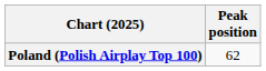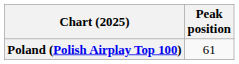Poland (Polish Airplay Top 100) | Peak position: 62 -> 61
